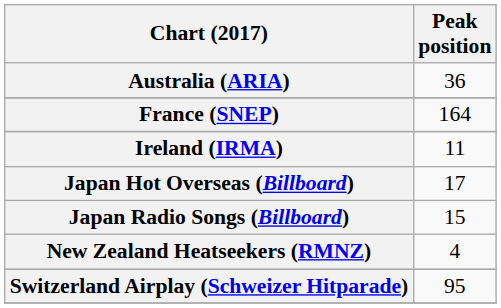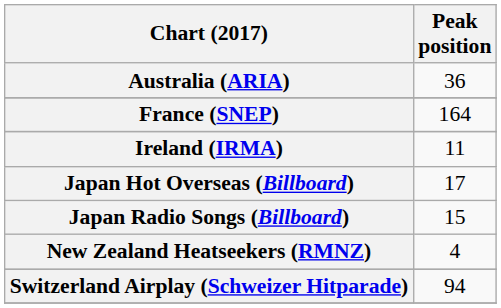Switzerland Airplay (Schweizer Hitparade) | Peak position: 95 -> 94
